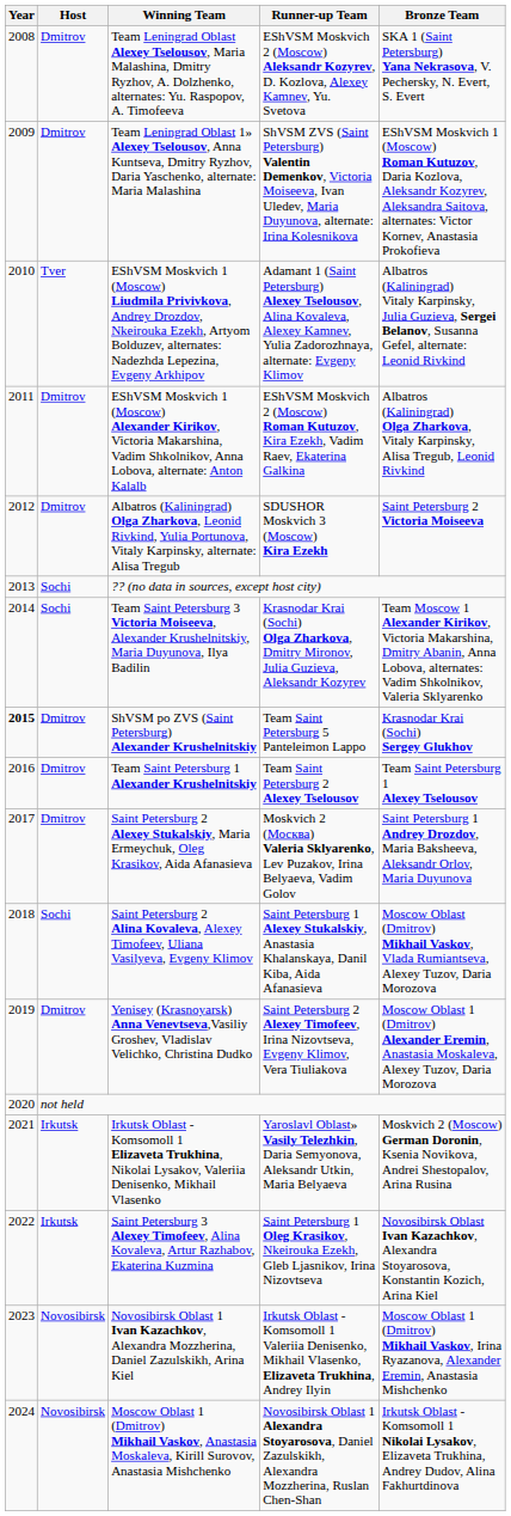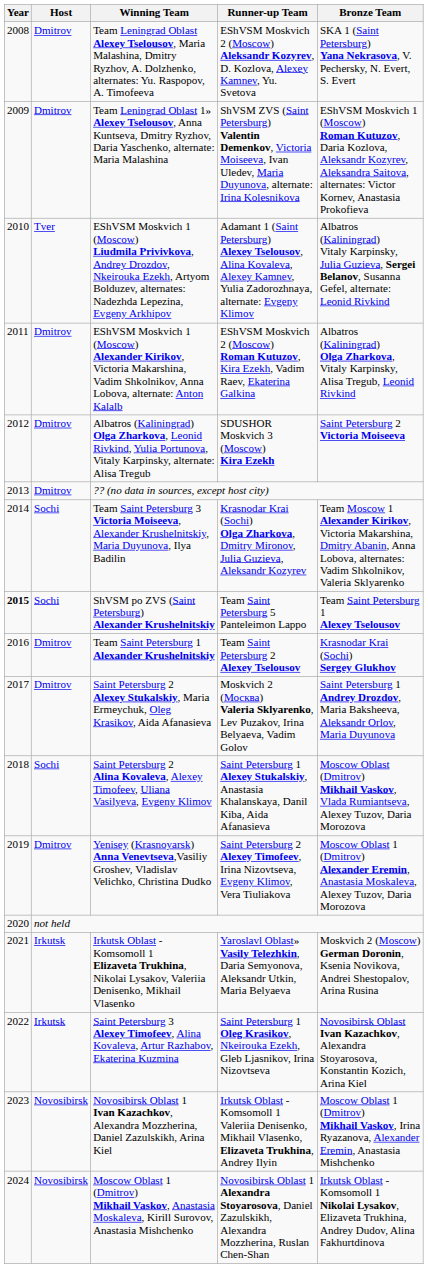?? (no data in sources, except host city) | Host: Sochi -> Dmitrov
ShVSM po ZVS (Saint Petersburg) Alexander Krushelnitskiy | Host: Dmitrov -> Sochi
ShVSM po ZVS (Saint Petersburg) Alexander Krushelnitskiy | Bronze Team: Krasnodar Krai (Sochi) Sergey Glukhov -> Team Saint Petersburg 1 Alexey Tselousov
Team Saint Petersburg 1 Alexander Krushelnitskiy | Bronze Team: Team Saint Petersburg 1 Alexey Tselousov -> Krasnodar Krai (Sochi) Sergey Glukhov
